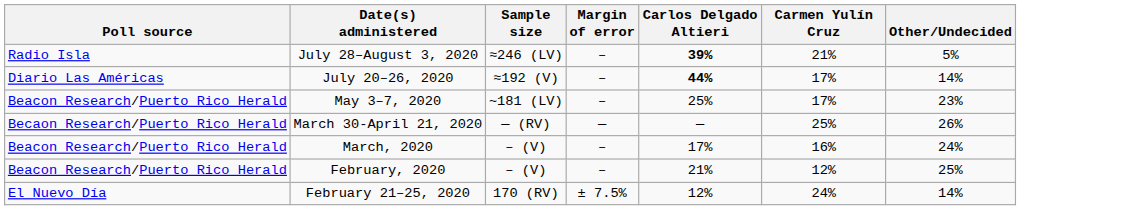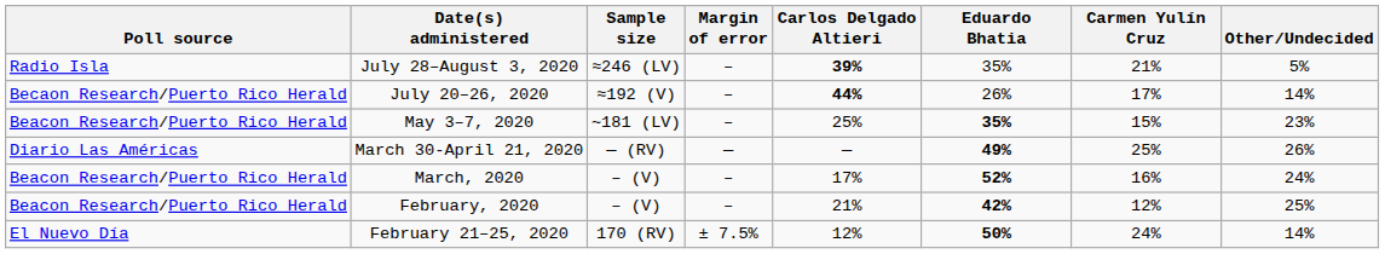+ column: Eduardo Bhatia | 35% | 26% | 35% | 49% | 52% | 42% | 50%
July 20–26, 2020 | Poll source: Diario Las Américas -> Becaon Research/Puerto Rico Herald
May 3–7, 2020 | Carmen Yulín Cruz: 17% -> 15%
March 30-April 21, 2020 | Poll source: Becaon Research/Puerto Rico Herald -> Diario Las Américas
